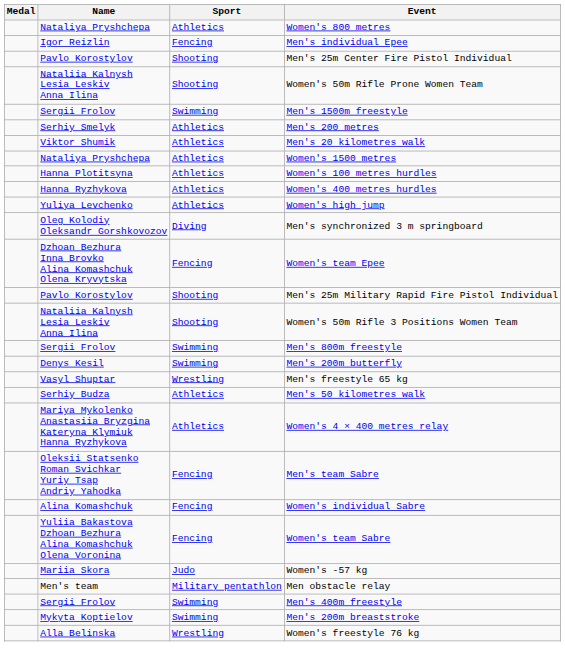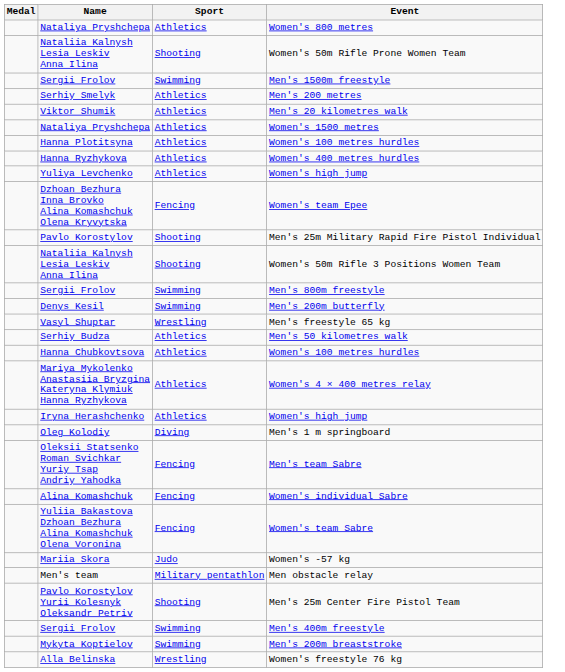- row: Igor Reizlin | Fencing | Men's individual Epee
- row: Pavlo Korostylov | Shooting | Men's 25m Center Fire Pistol Individual
- row: Oleg Kolodiy Oleksandr Gorshkovozov | Diving | Men's synchronized 3 m springboard
+ row: Hanna Chubkovtsova | Athletics | Women's 100 metres hurdles
+ row: Iryna Herashchenko | Athletics | Women's high jump
+ row: Oleg Kolodiy | Diving | Men's 1 m springboard
+ row: Pavlo Korostylov Yurii Kolesnyk Oleksandr Petriv | Shooting | Men's 25m Center Fire Pistol Team
